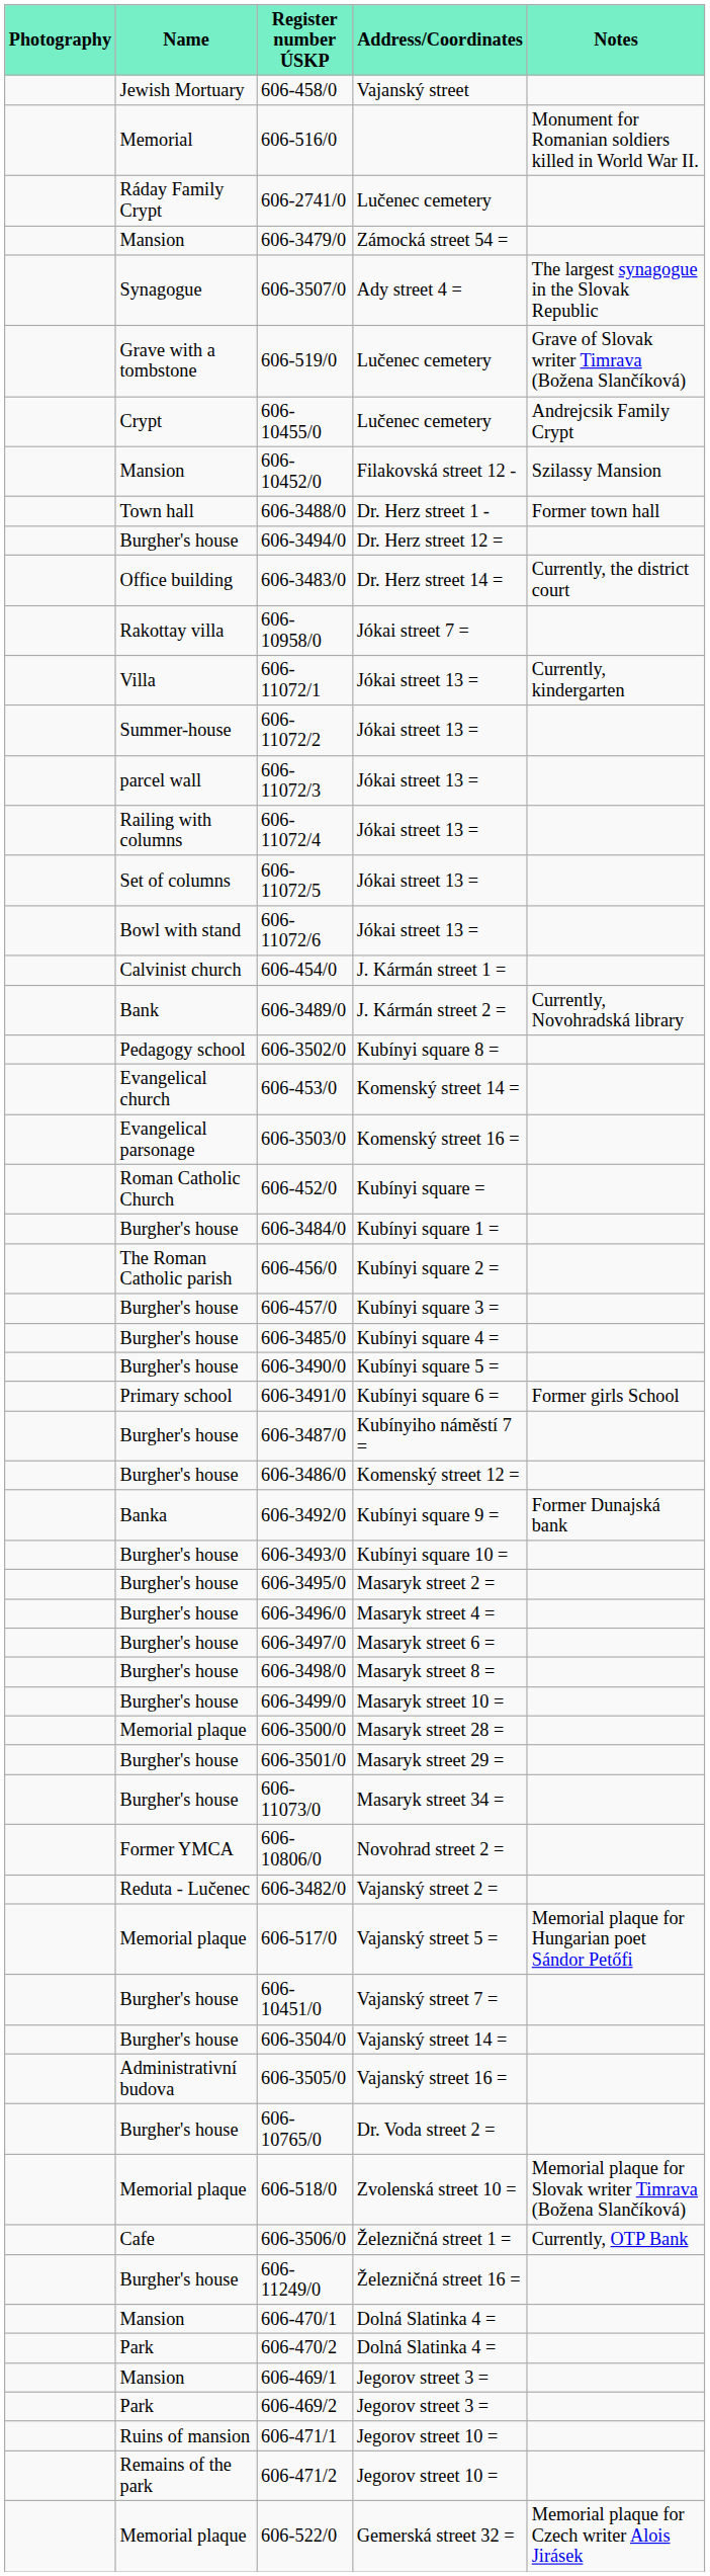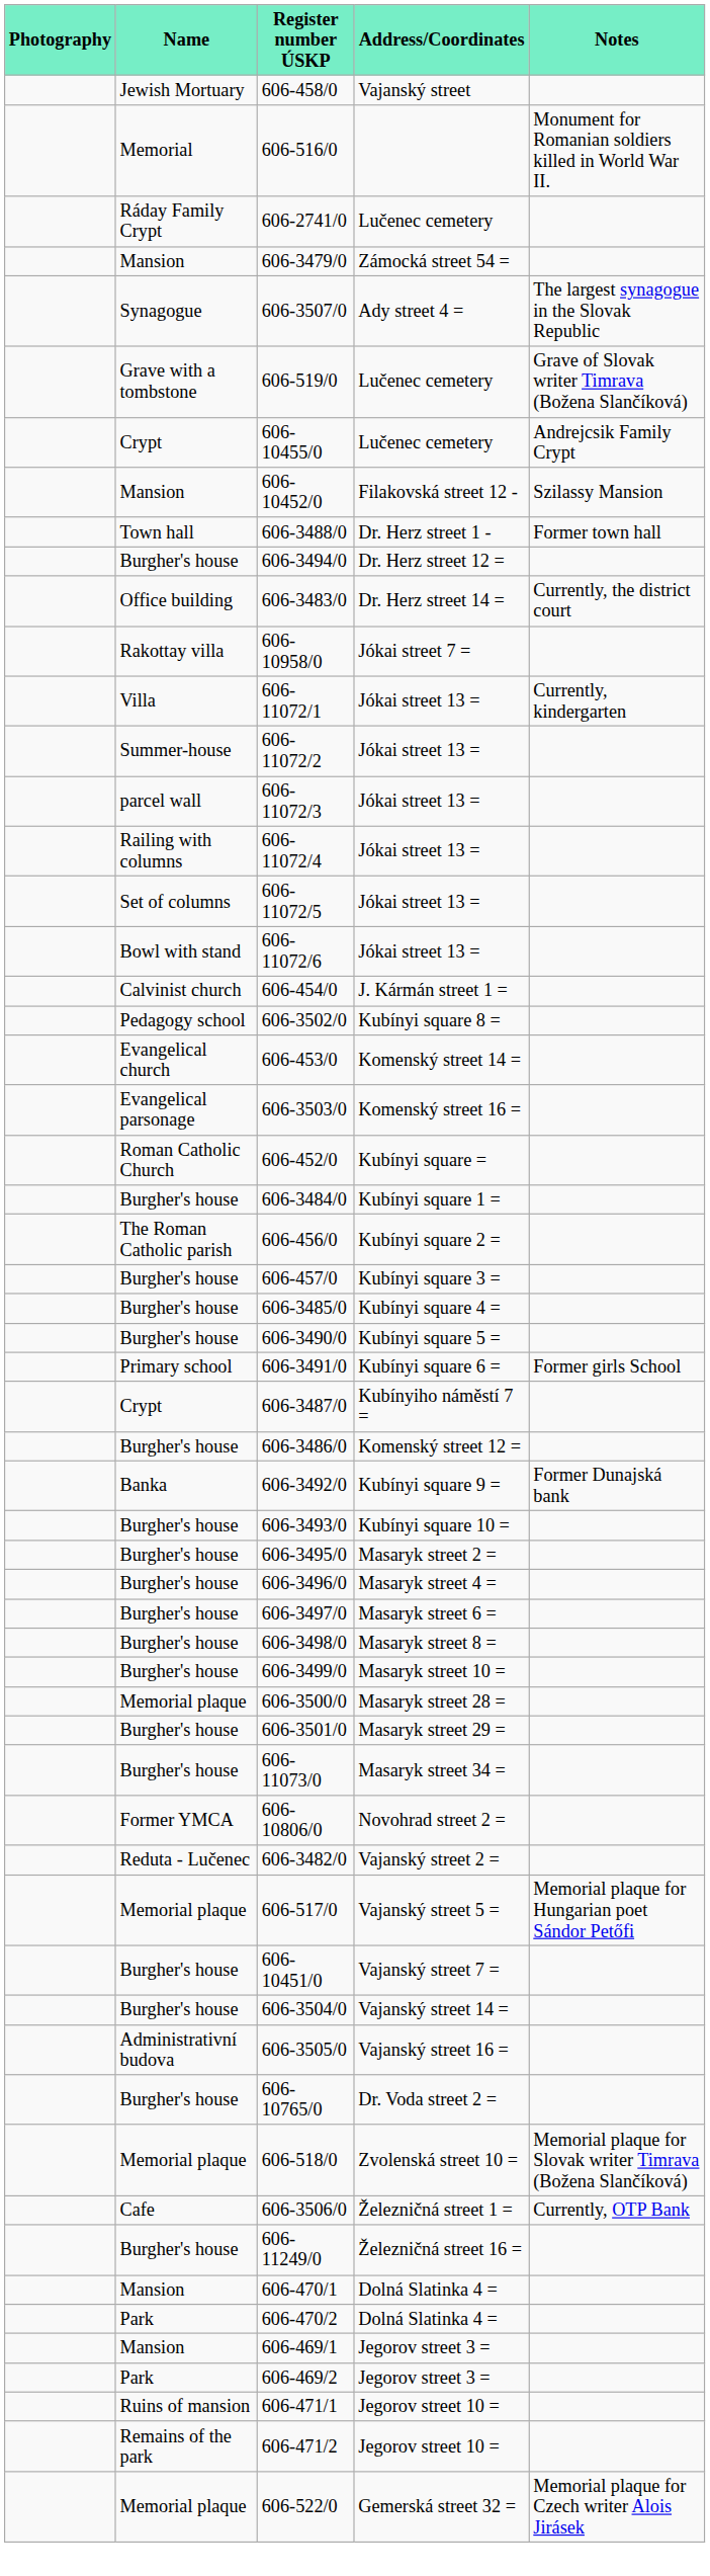- row: Bank | 606-3489/0 | J. Kármán street 2 = | Currently, Novohradská library
606-3487/0 | Name: Burgher's house -> Crypt
